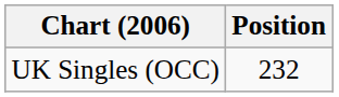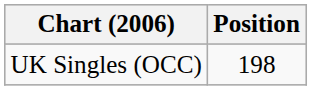UK Singles (OCC) | Position: 232 -> 198
